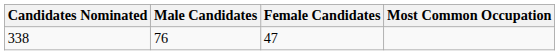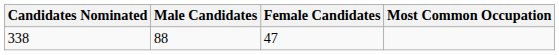338 | Male Candidates: 76 -> 88
